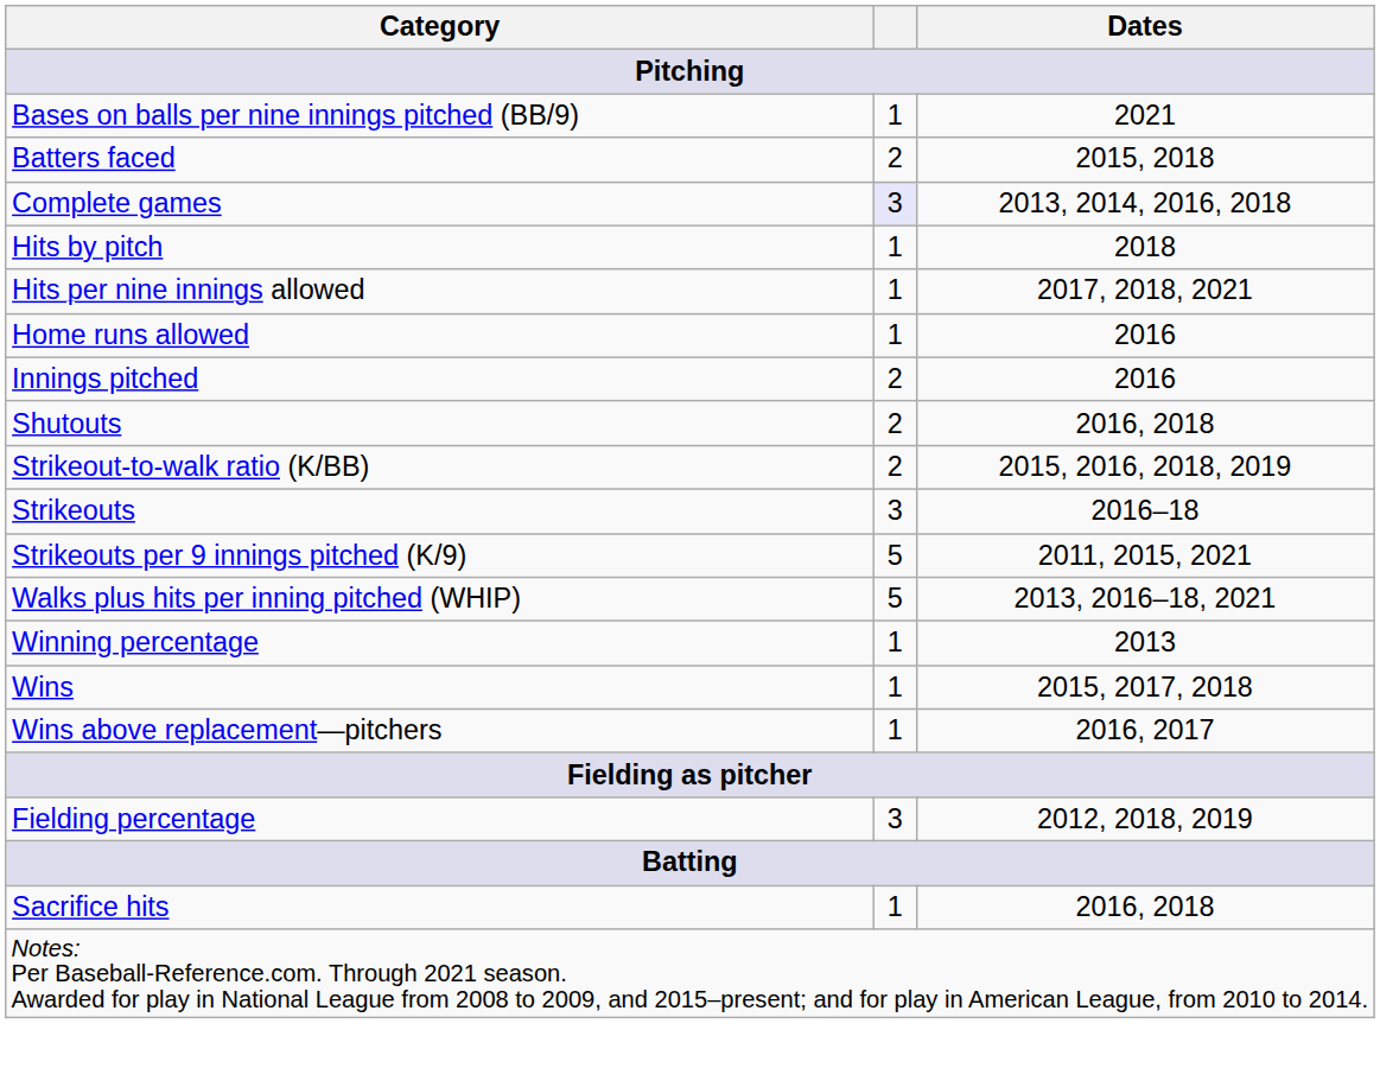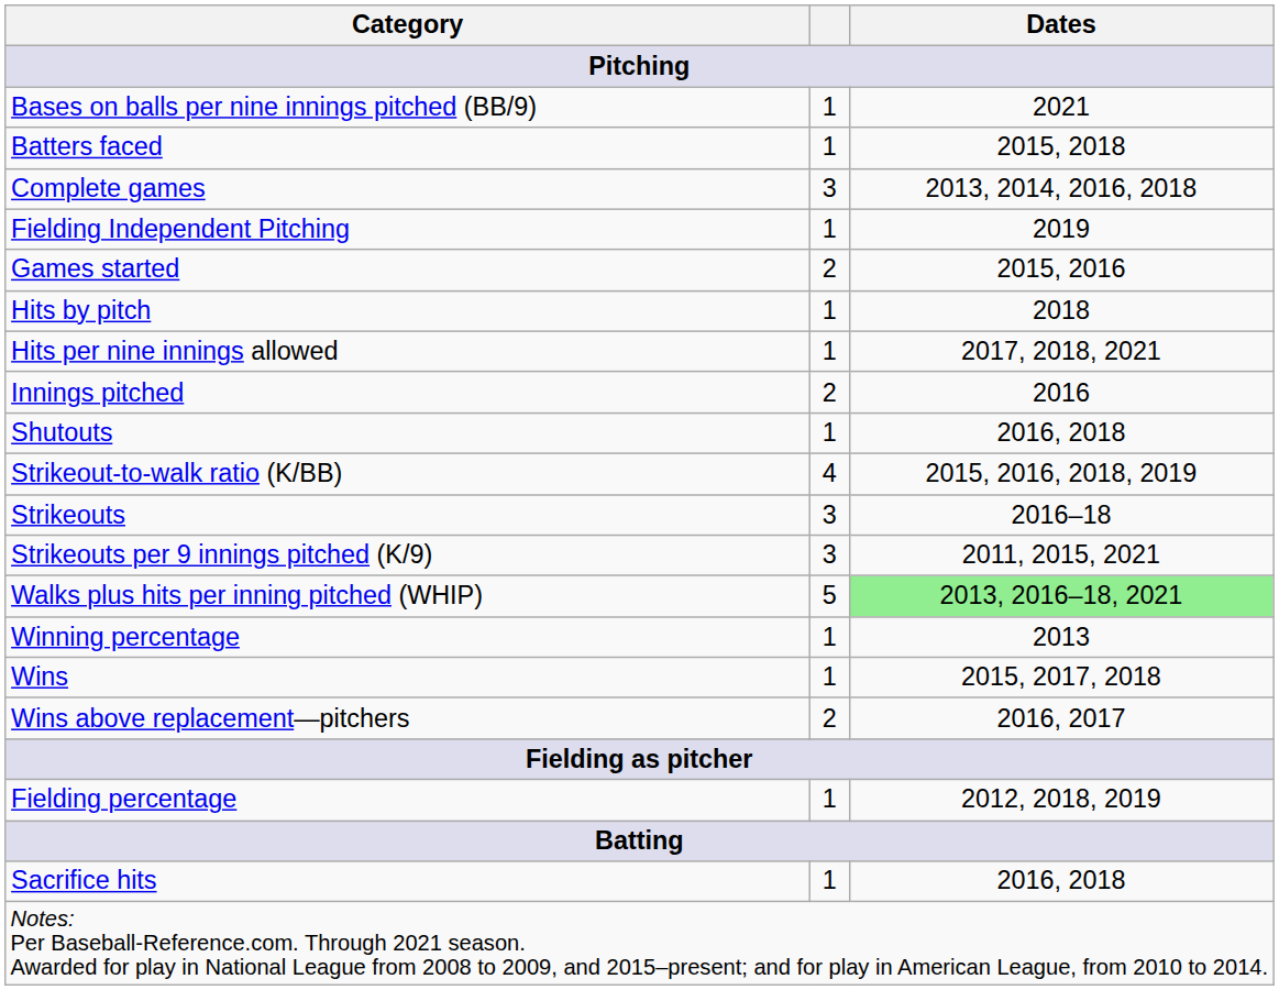Batters faced | column 2: 2 -> 1
Complete games | column 2: lavender background -> no background
+ row: Fielding Independent Pitching | 1 | 2019
+ row: Games started | 2 | 2015, 2016
- row: Home runs allowed | 1 | 2016
Shutouts | column 2: 2 -> 1
Strikeout-to-walk ratio (K/BB) | column 2: 2 -> 4
Strikeouts per 9 innings pitched (K/9) | column 2: 5 -> 3
Walks plus hits per inning pitched (WHIP) | Dates: no background -> lightgreen background
Wins above replacement—pitchers | column 2: 1 -> 2
Fielding percentage | column 2: 3 -> 1
